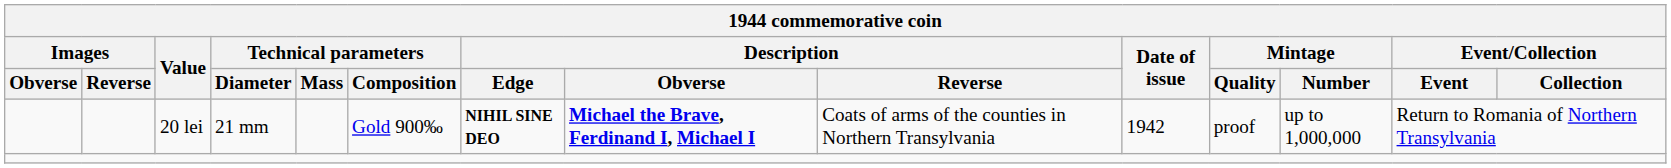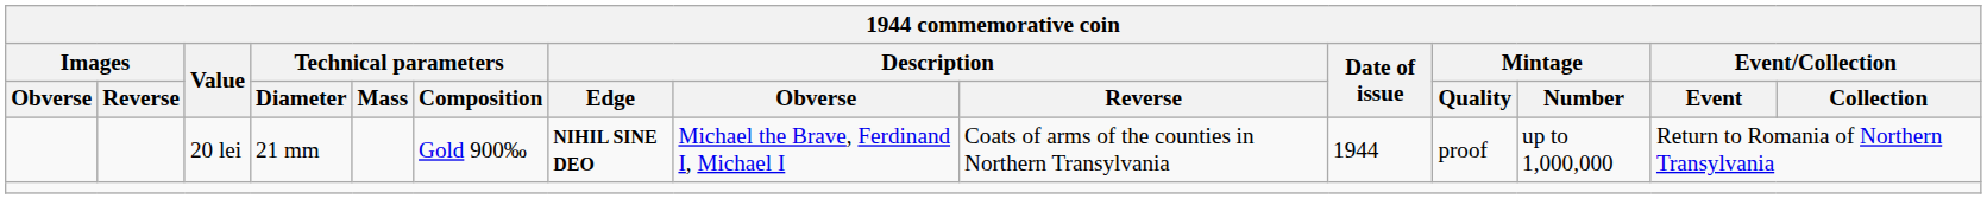20 lei | Description / Obverse: bold -> normal
20 lei | Date of issue: 1942 -> 1944
